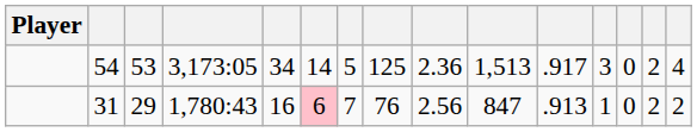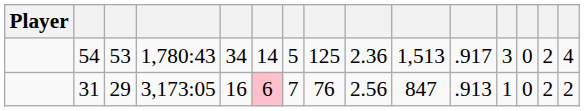54 | column 4: 3,173:05 -> 1,780:43
31 | column 4: 1,780:43 -> 3,173:05
